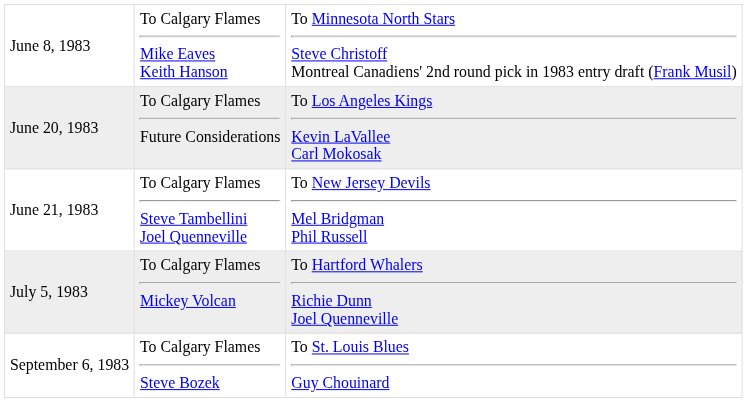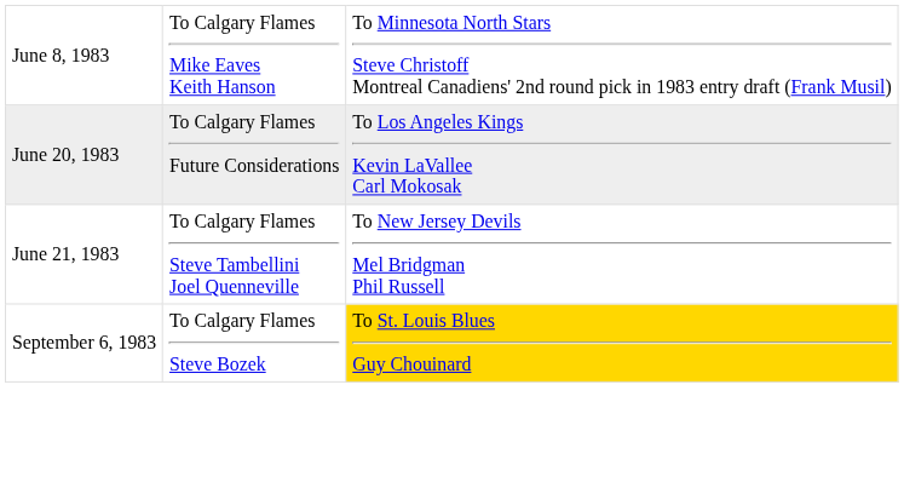- row: July 5, 1983 | To Calgary Flames Mickey Volcan | To Hartford Whalers Richie Dunn Joel Quenneville
September 6, 1983 | column 3: no background -> gold background
